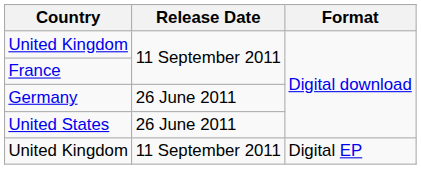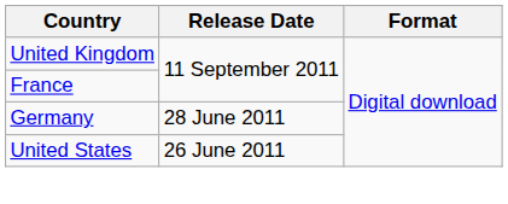Germany | Release Date: 26 June 2011 -> 28 June 2011
- row: United Kingdom | 11 September 2011 | Digital EP
